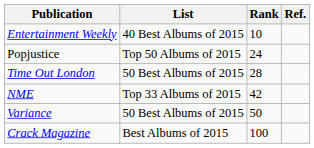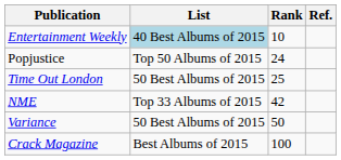Entertainment Weekly | List: no background -> lightblue background
Time Out London | Rank: 28 -> 25
